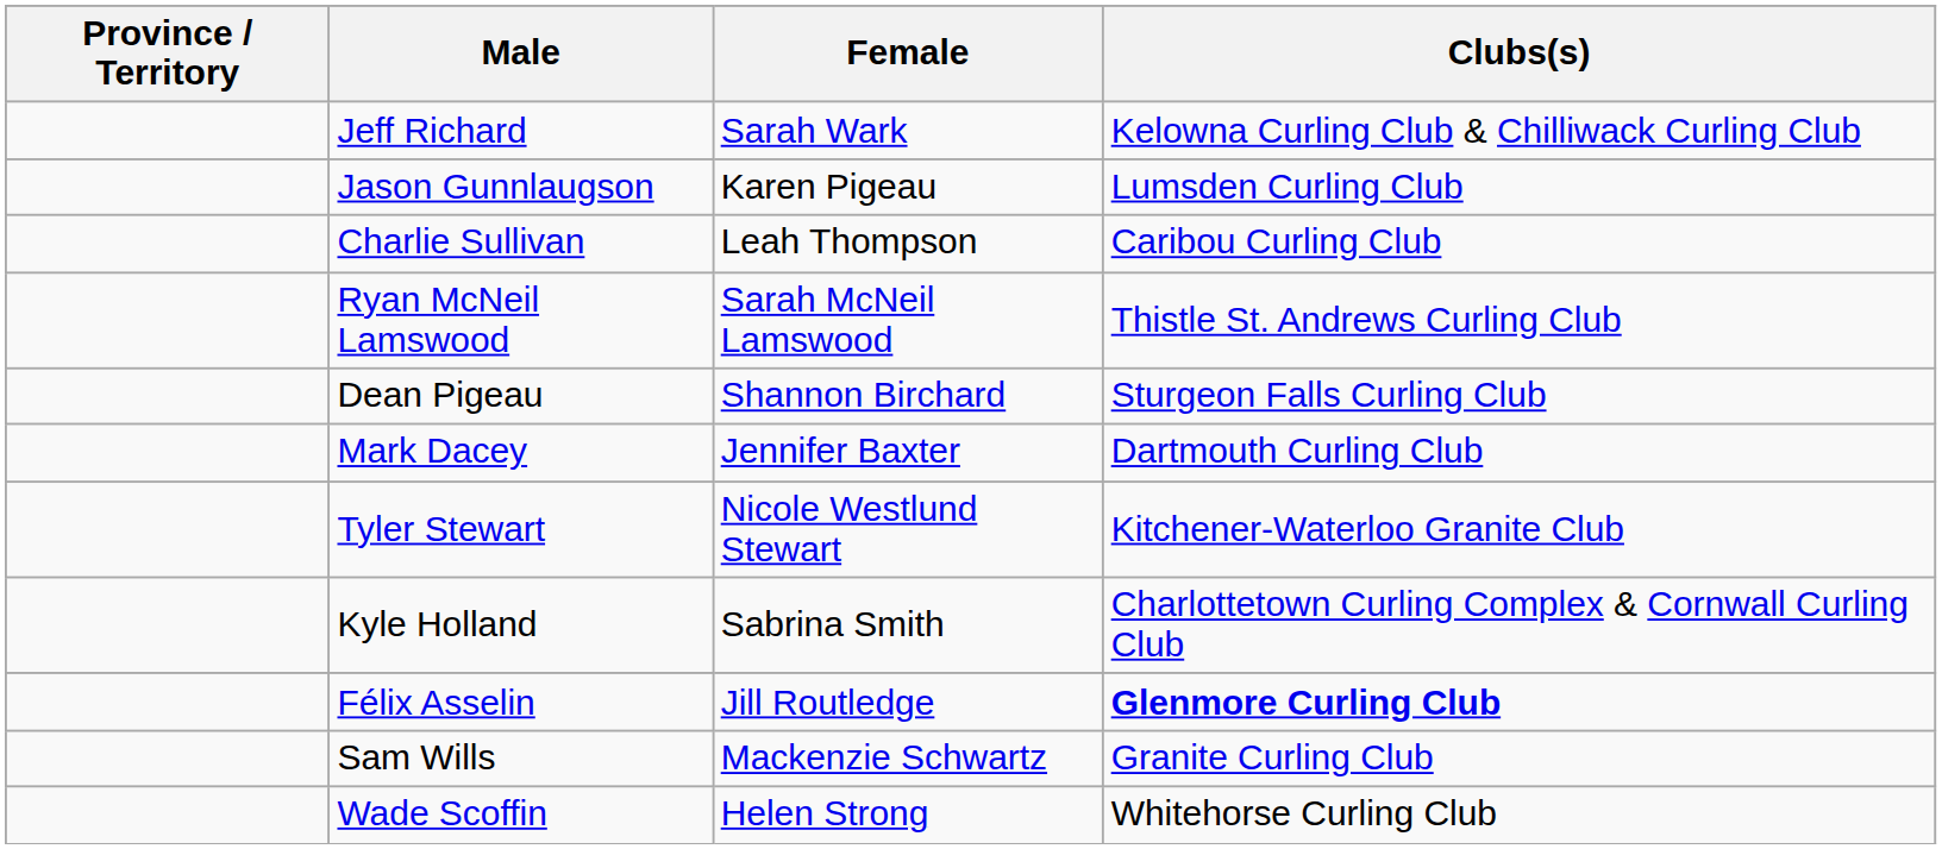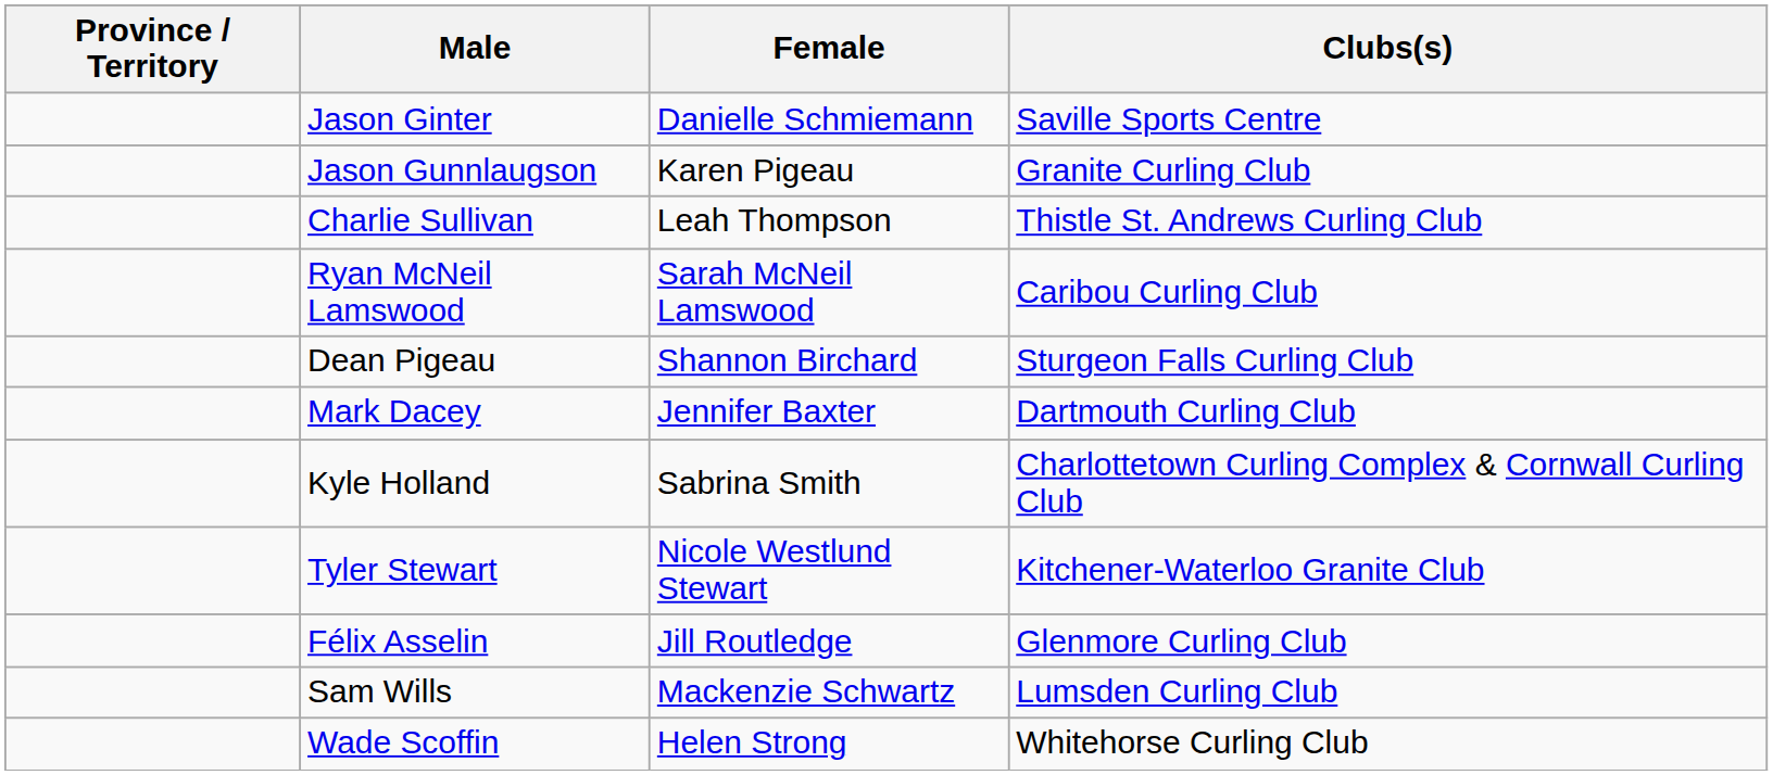+ row: Jason Ginter | Danielle Schmiemann | Saville Sports Centre
- row: Jeff Richard | Sarah Wark | Kelowna Curling Club & Chilliwack Curling Club
Jason Gunnlaugson | Clubs(s): Lumsden Curling Club -> Granite Curling Club
Charlie Sullivan | Clubs(s): Caribou Curling Club -> Thistle St. Andrews Curling Club
Ryan McNeil Lamswood | Clubs(s): Thistle St. Andrews Curling Club -> Caribou Curling Club
rows swapped: Tyler Stewart <-> Kyle Holland
Félix Asselin | Clubs(s): bold -> normal
Sam Wills | Clubs(s): Granite Curling Club -> Lumsden Curling Club
